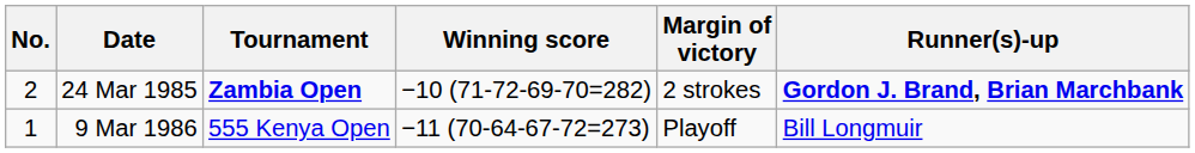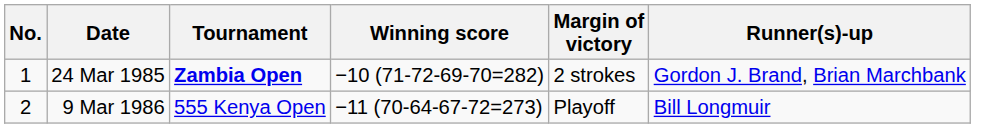24 Mar 1985 | No.: 2 -> 1
24 Mar 1985 | Runner(s)-up: bold -> normal
9 Mar 1986 | No.: 1 -> 2
